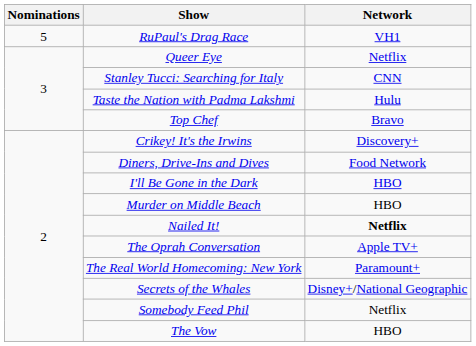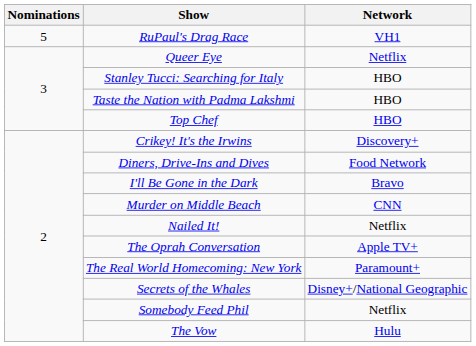Stanley Tucci: Searching for Italy | Network: CNN -> HBO
Taste the Nation with Padma Lakshmi | Network: Hulu -> HBO
Top Chef | Network: Bravo -> HBO
I'll Be Gone in the Dark | Network: HBO -> Bravo
Murder on Middle Beach | Network: HBO -> CNN
Nailed It! | Network: bold -> normal
The Vow | Network: HBO -> Hulu
